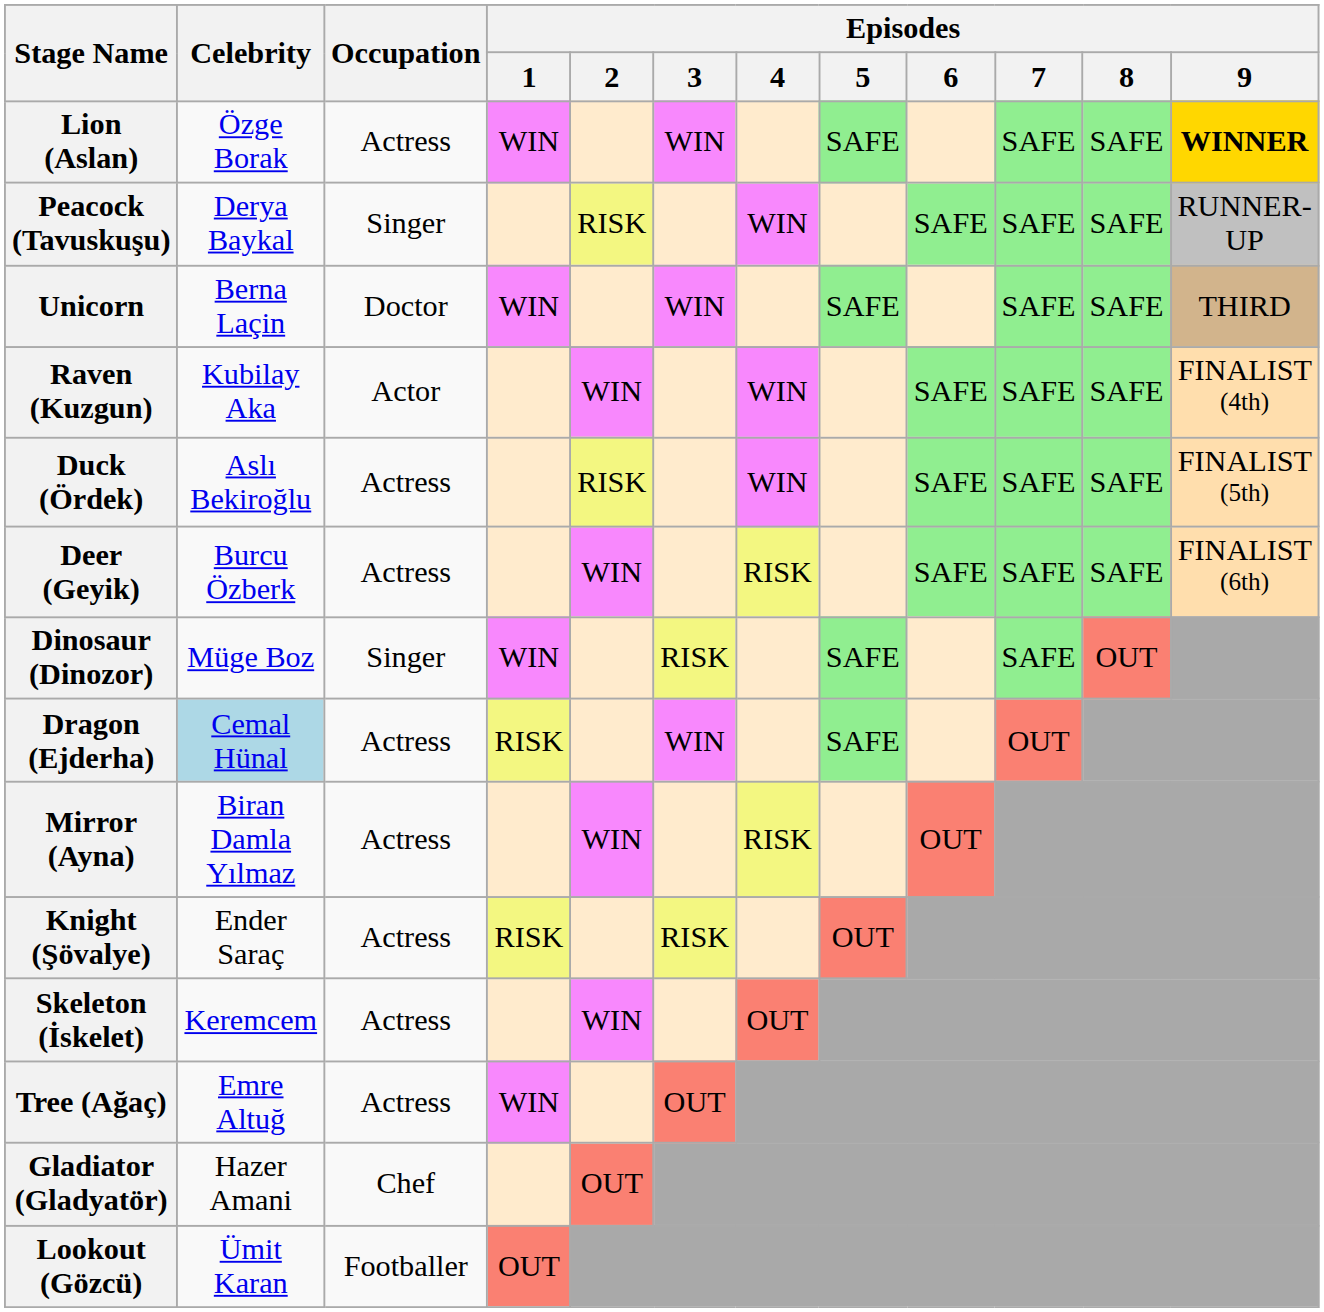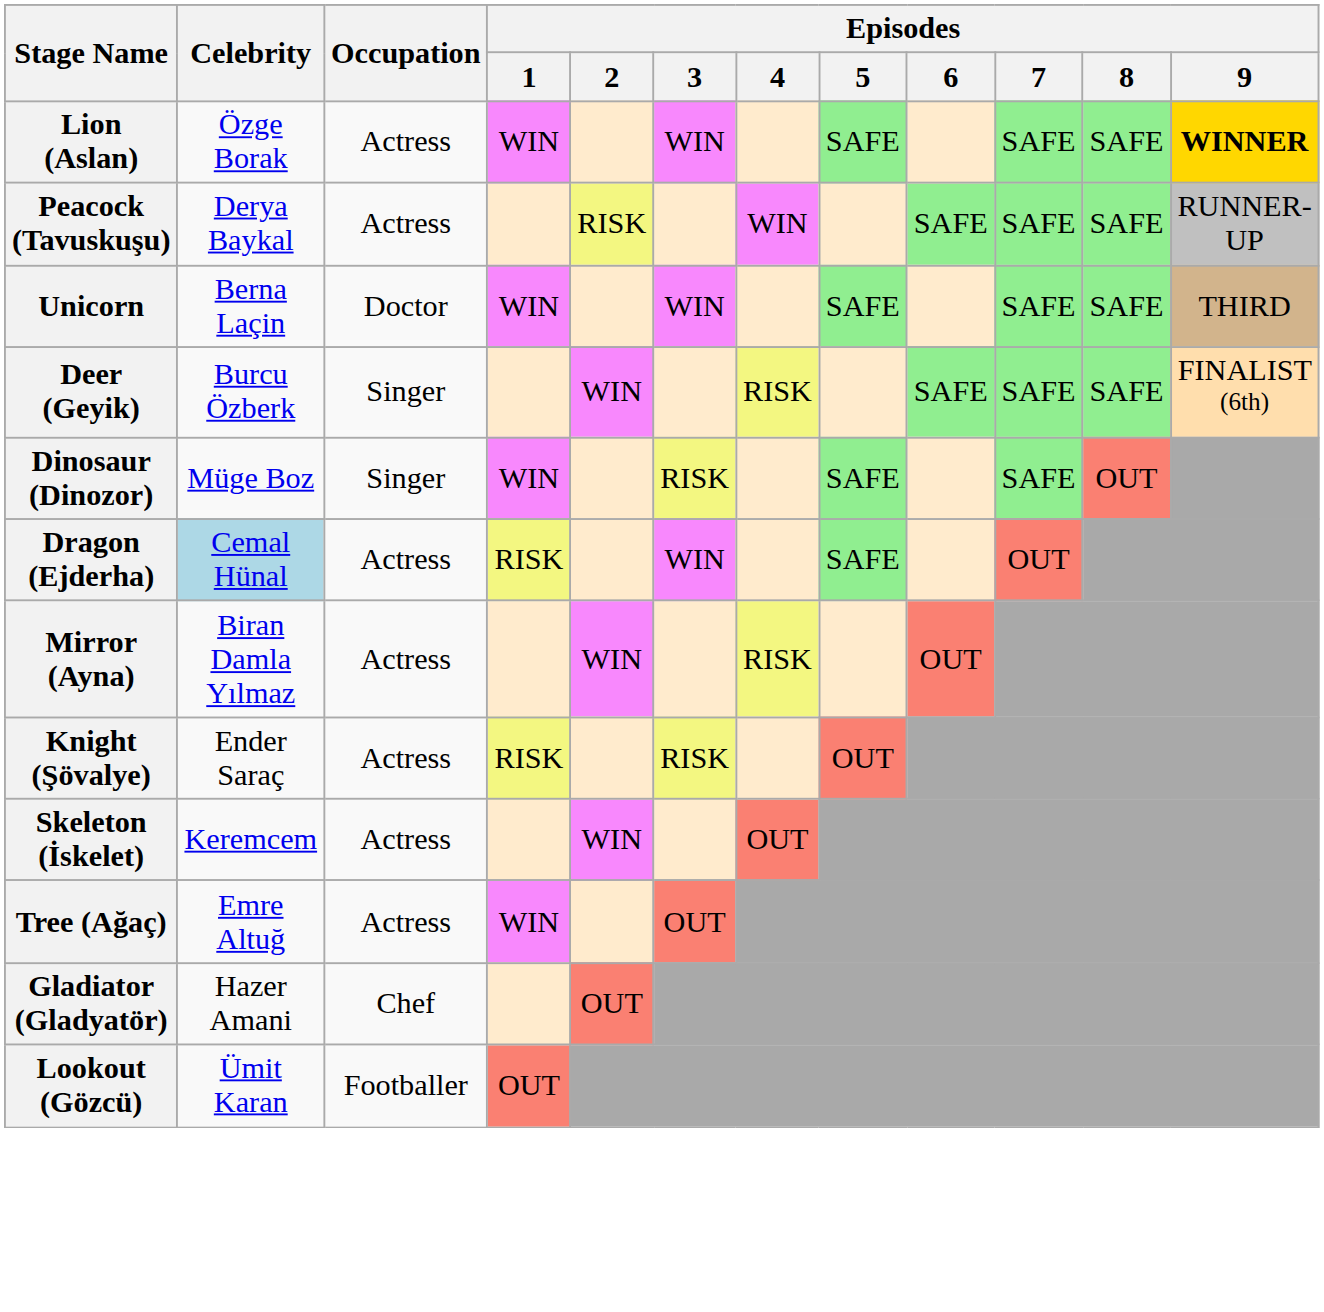Peacock (Tavuskuşu) | Occupation: Singer -> Actress
- row: Raven (Kuzgun) | Kubilay Aka | Actor | WIN | WIN | SAFE | SAFE | SAFE | FINALIST (4th)
- row: Duck (Ördek) | Aslı Bekiroğlu | Actress | RISK | WIN | SAFE | SAFE | SAFE | FINALIST (5th)
Deer (Geyik) | Occupation: Actress -> Singer
